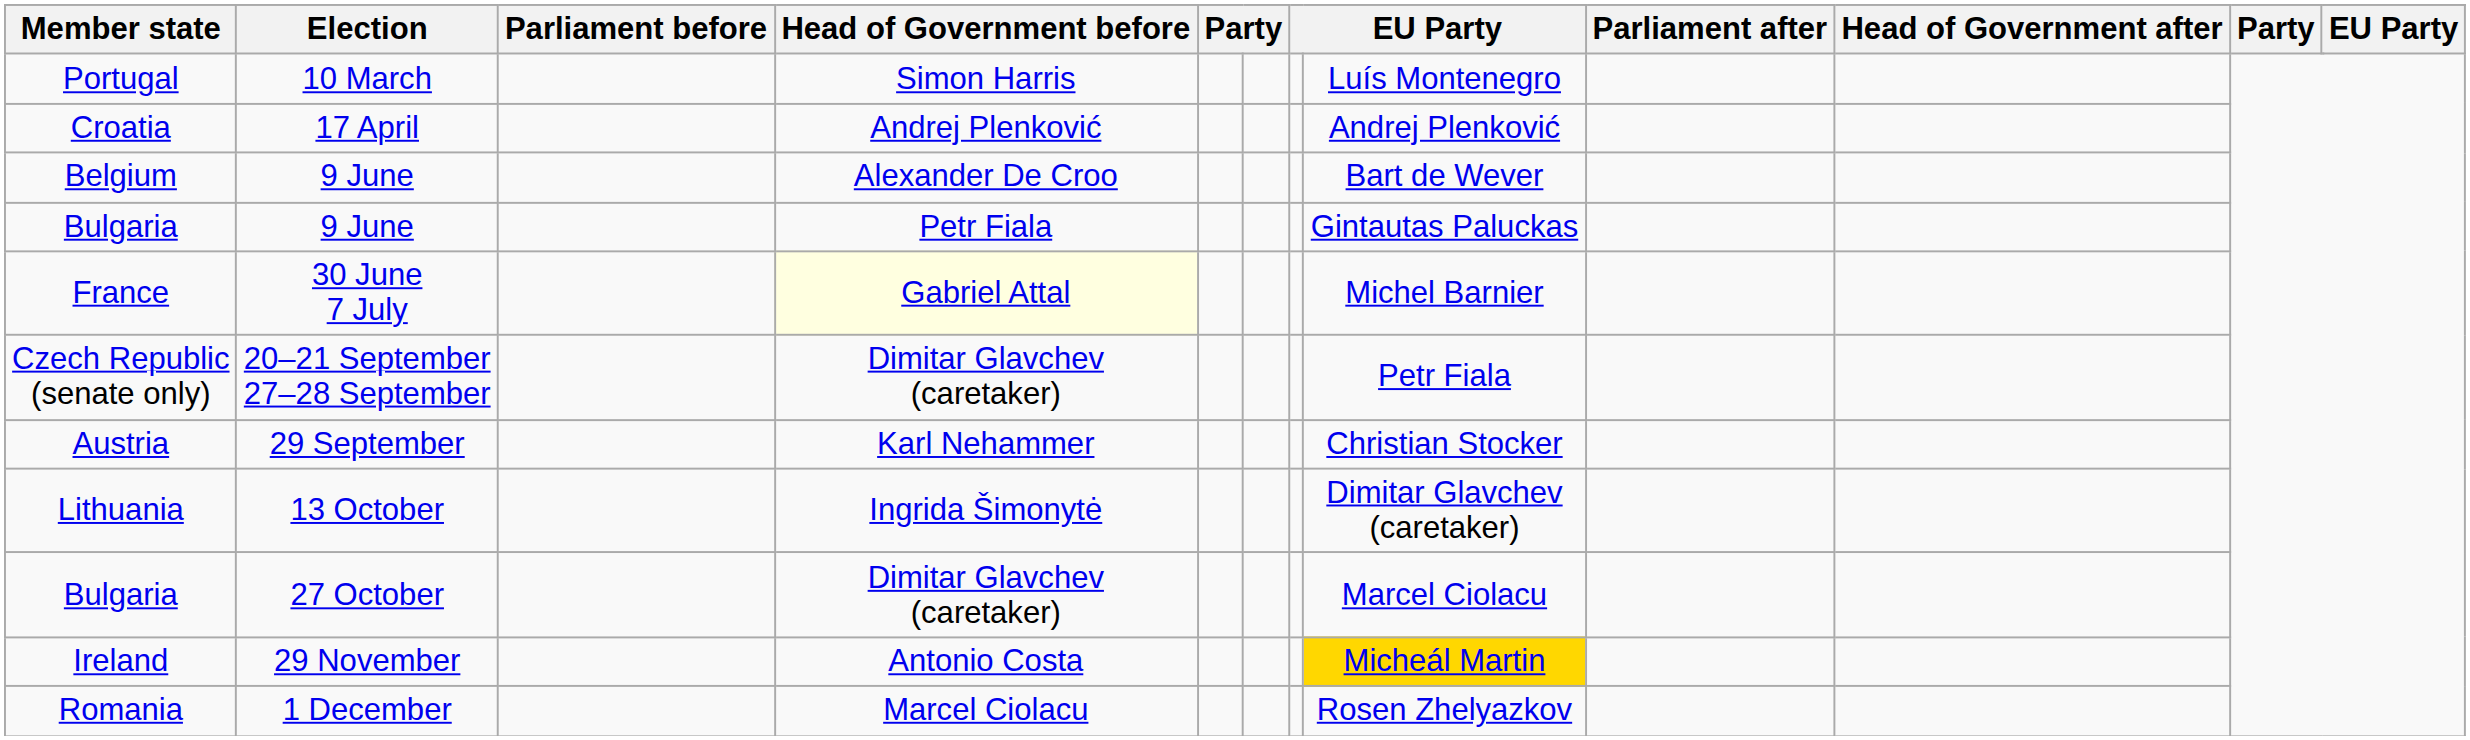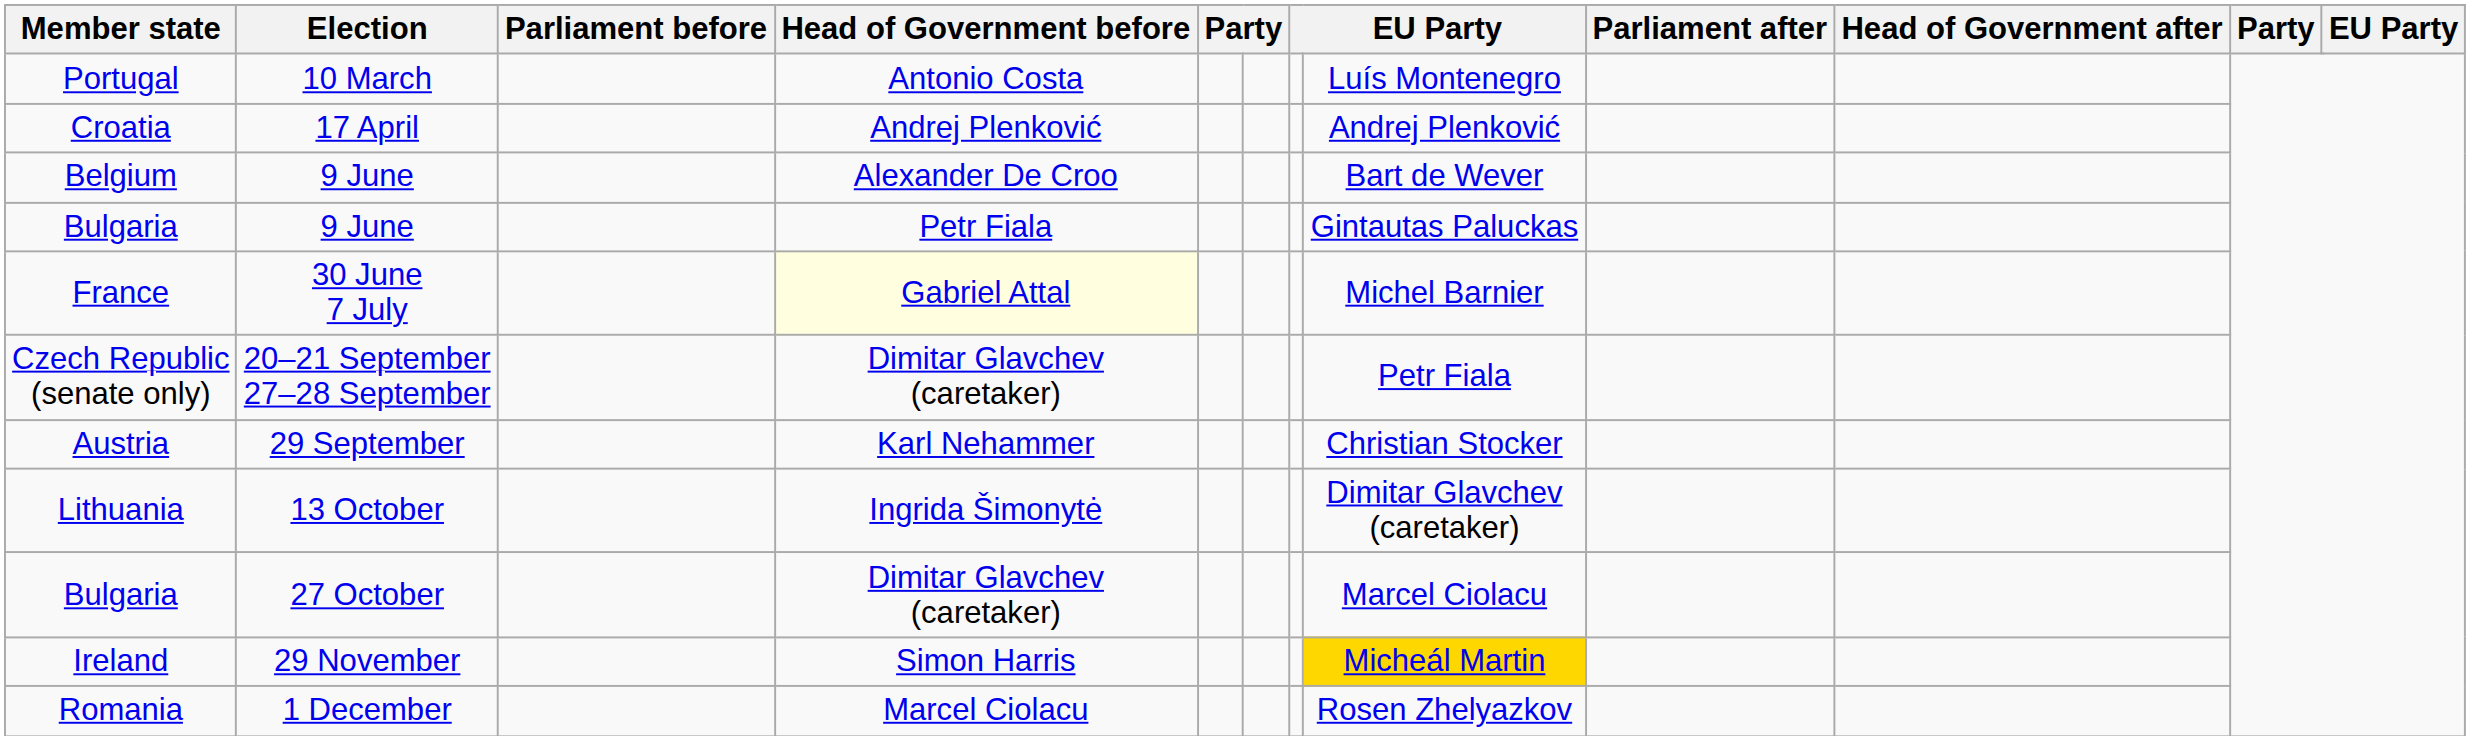Portugal | Head of Government before: Simon Harris -> Antonio Costa
Ireland | Head of Government before: Antonio Costa -> Simon Harris
